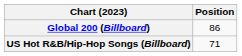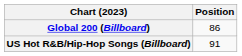US Hot R&B/Hip-Hop Songs (Billboard) | Position: 71 -> 91
